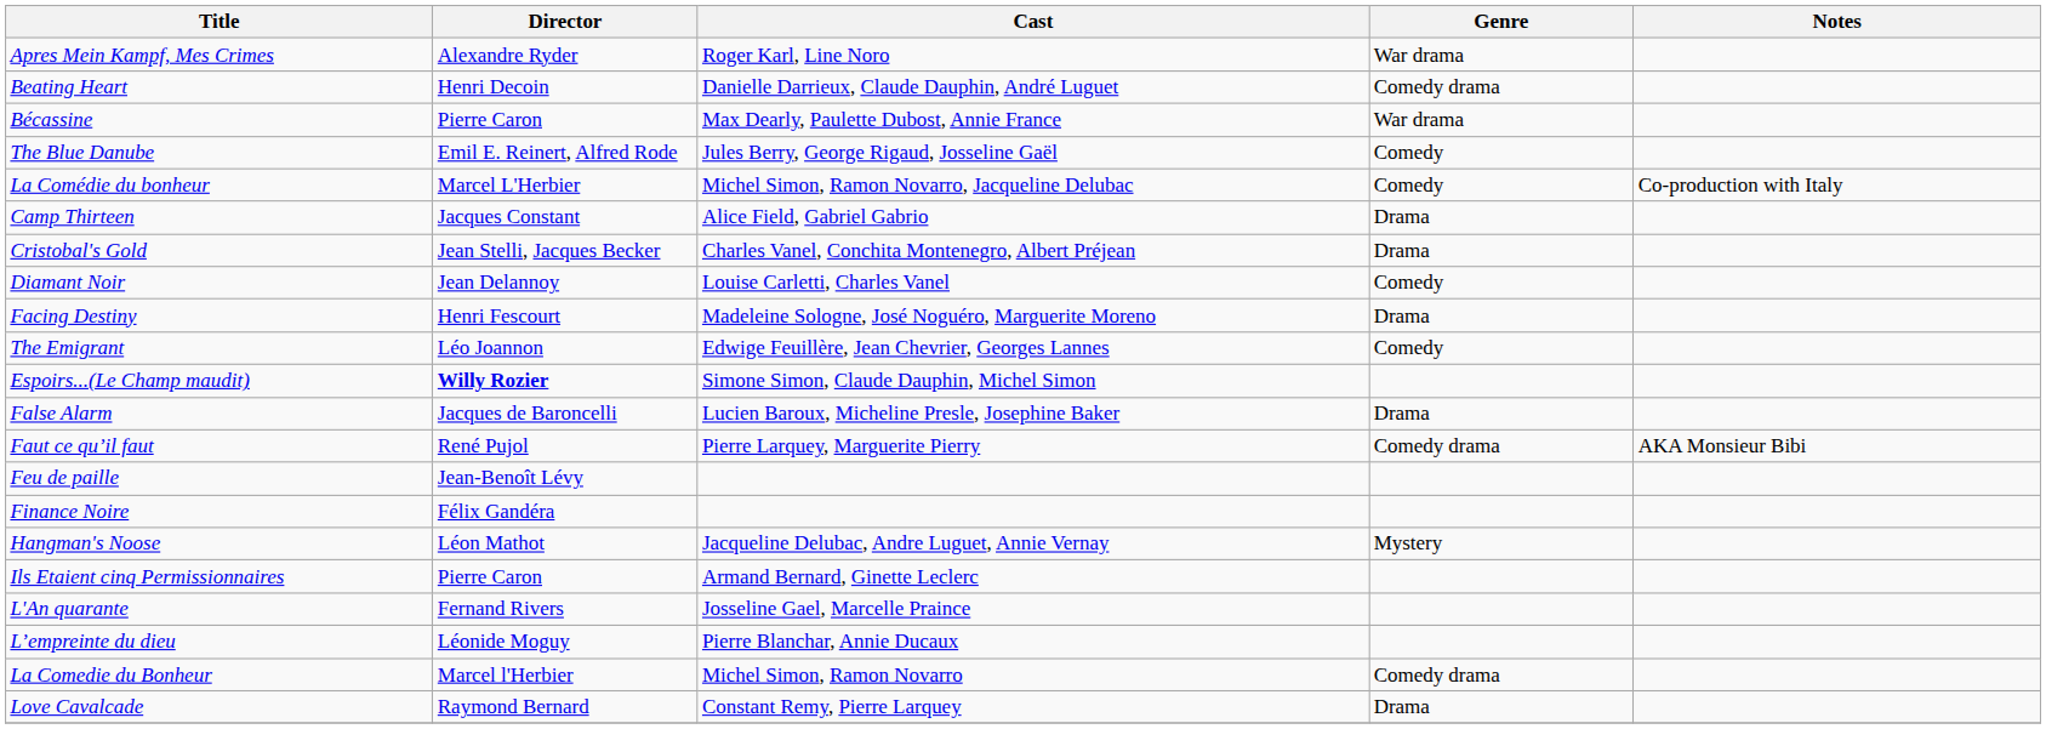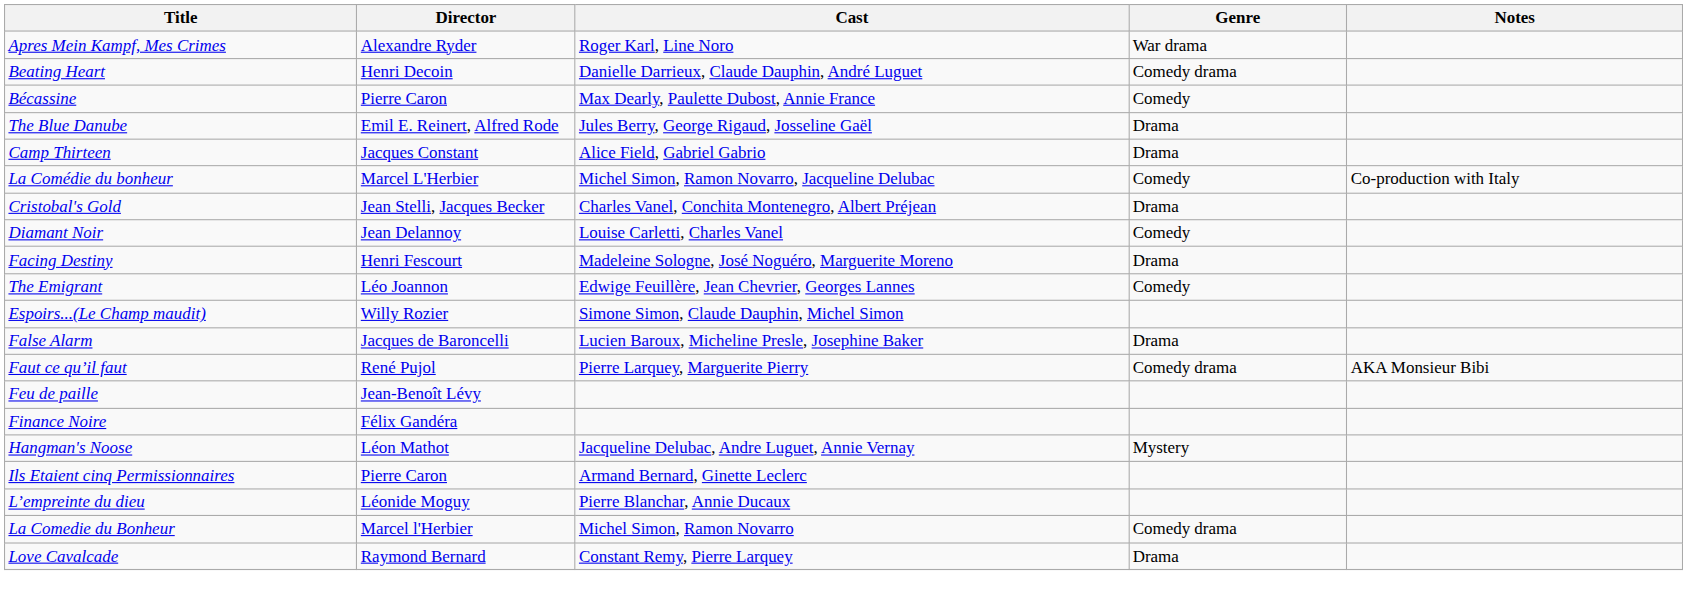Bécassine | Genre: War drama -> Comedy
The Blue Danube | Genre: Comedy -> Drama
rows swapped: Camp Thirteen <-> La Comédie du bonheur
Espoirs...(Le Champ maudit) | Director: bold -> normal
- row: L'An quarante | Fernand Rivers | Josseline Gael, Marcelle Praince
